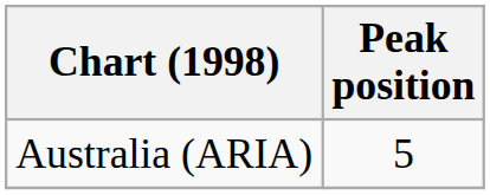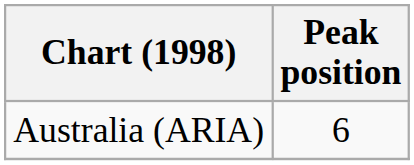Australia (ARIA) | Peak position: 5 -> 6
